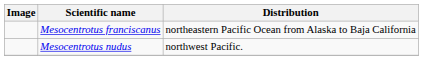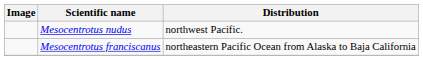rows swapped: Mesocentrotus franciscanus <-> Mesocentrotus nudus
